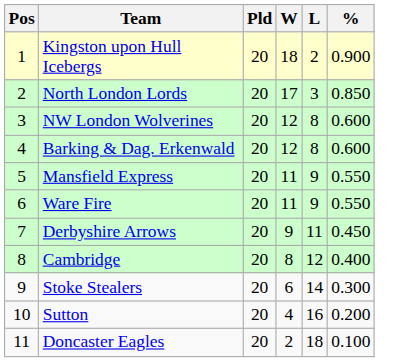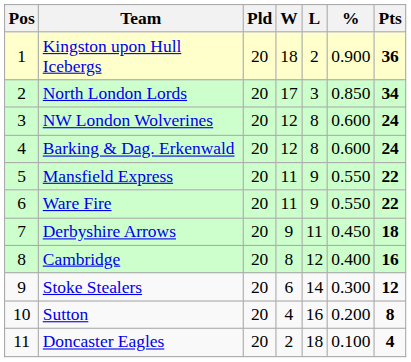+ column: Pts | 36 | 34 | 24 | 24 | 22 | 22 | 18 | 16 | 12 | 8 | 4
